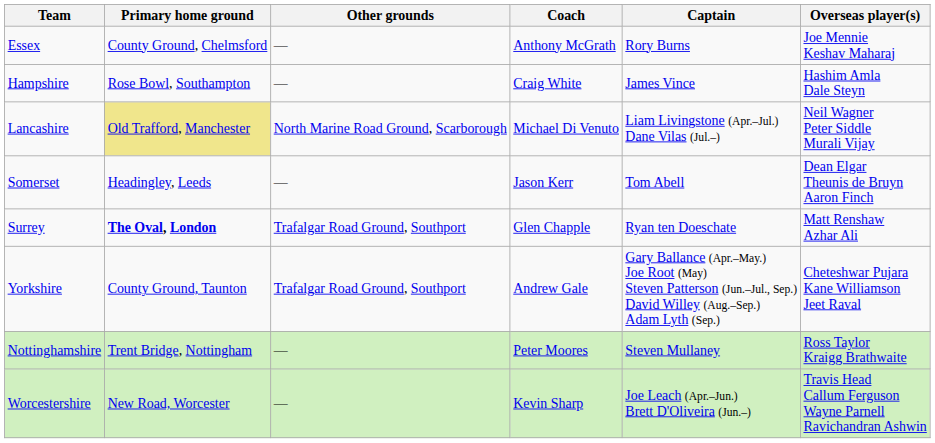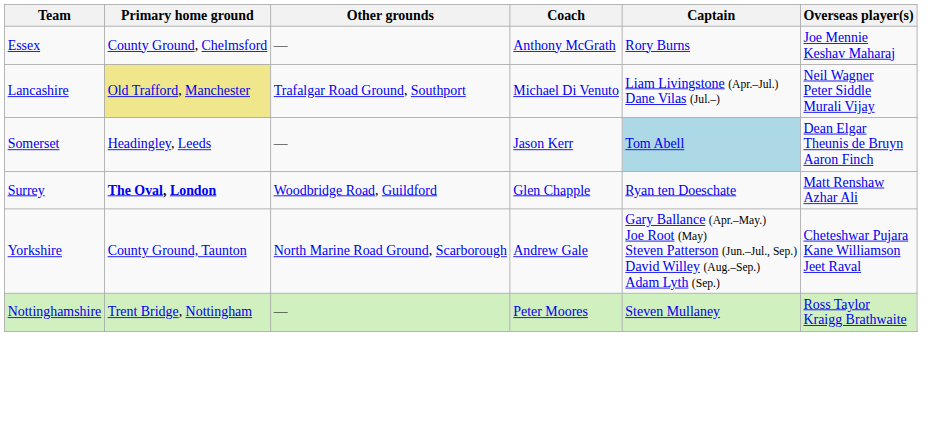- row: Hampshire | Rose Bowl, Southampton | — | Craig White | James Vince | Hashim Amla Dale Steyn
Lancashire | Other grounds: North Marine Road Ground, Scarborough -> Trafalgar Road Ground, Southport
Somerset | Captain: no background -> lightblue background
Surrey | Other grounds: Trafalgar Road Ground, Southport -> Woodbridge Road, Guildford
Yorkshire | Other grounds: Trafalgar Road Ground, Southport -> North Marine Road Ground, Scarborough
- row: Worcestershire | New Road, Worcester | — | Kevin Sharp | Joe Leach (Apr.–Jun.) Brett D'Oliveira (Jun.–) | Travis Head Callum Ferguson Wayne Parnell Ravichandran Ashwin
